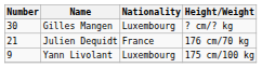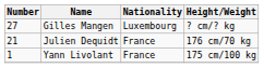Gilles Mangen | Number: 30 -> 27
Yann Livolant | Number: 9 -> 1
Yann Livolant | Nationality: Luxembourg -> France
